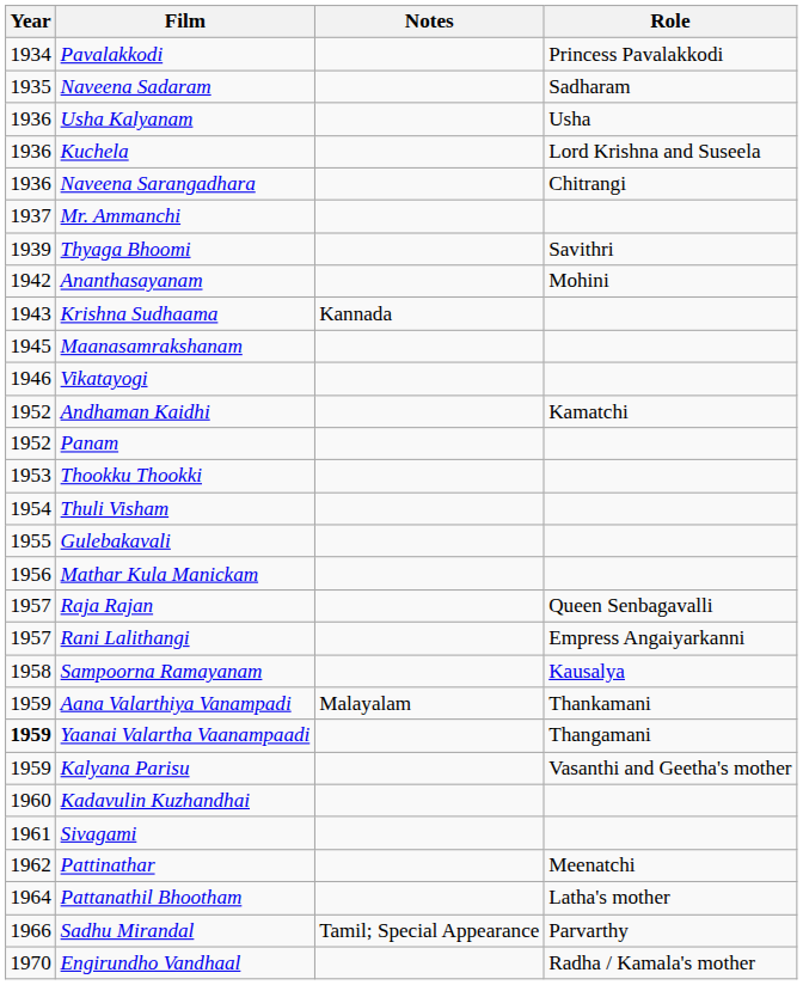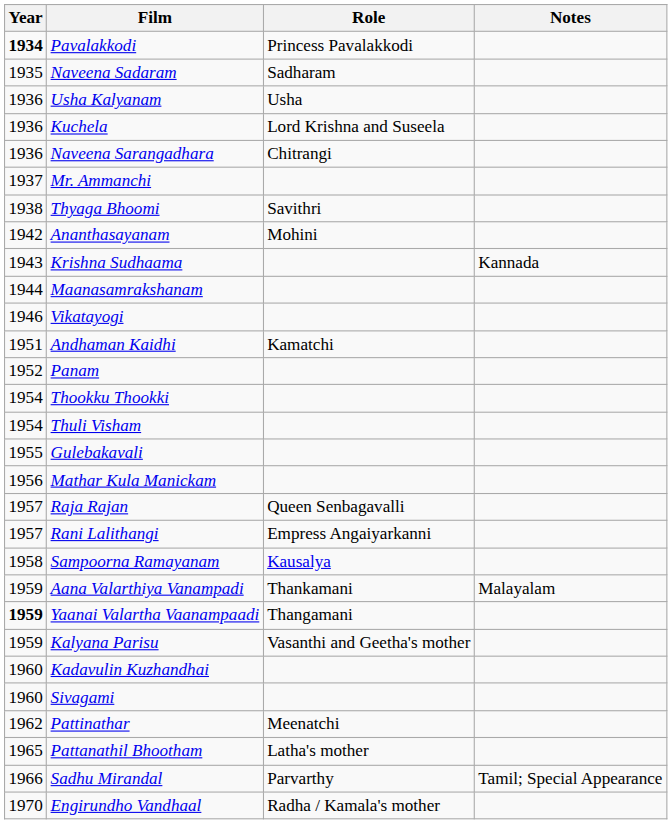columns swapped: Role <-> Notes
Pavalakkodi | Year: normal -> bold
Thyaga Bhoomi | Year: 1939 -> 1938
Maanasamrakshanam | Year: 1945 -> 1944
Andhaman Kaidhi | Year: 1952 -> 1951
Thookku Thookki | Year: 1953 -> 1954
Sivagami | Year: 1961 -> 1960
Pattanathil Bhootham | Year: 1964 -> 1965
